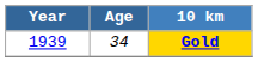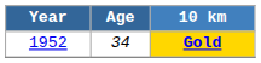Gold | Year: 1939 -> 1952
